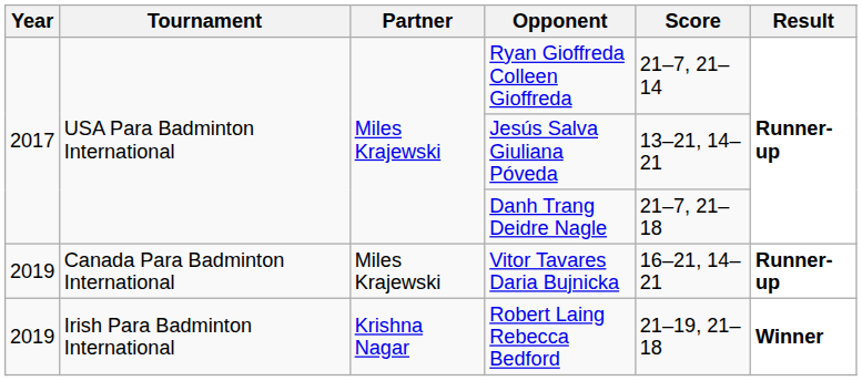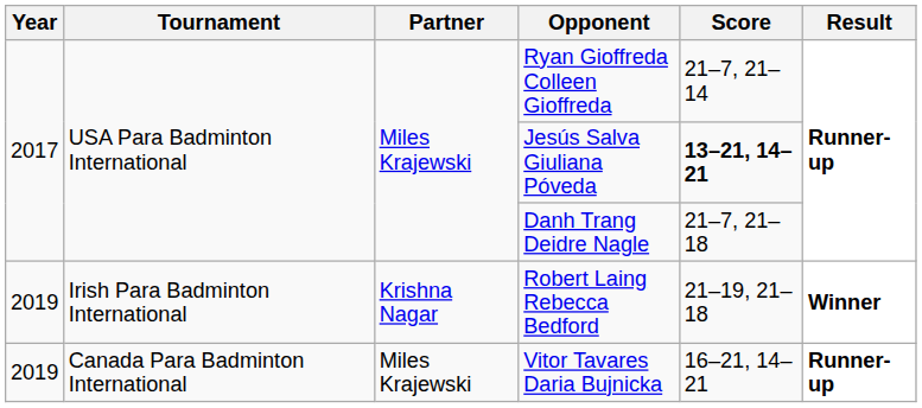Jesús Salva Giuliana Póveda | Score: normal -> bold
rows swapped: Vitor Tavares Daria Bujnicka <-> Robert Laing Rebecca Bedford
